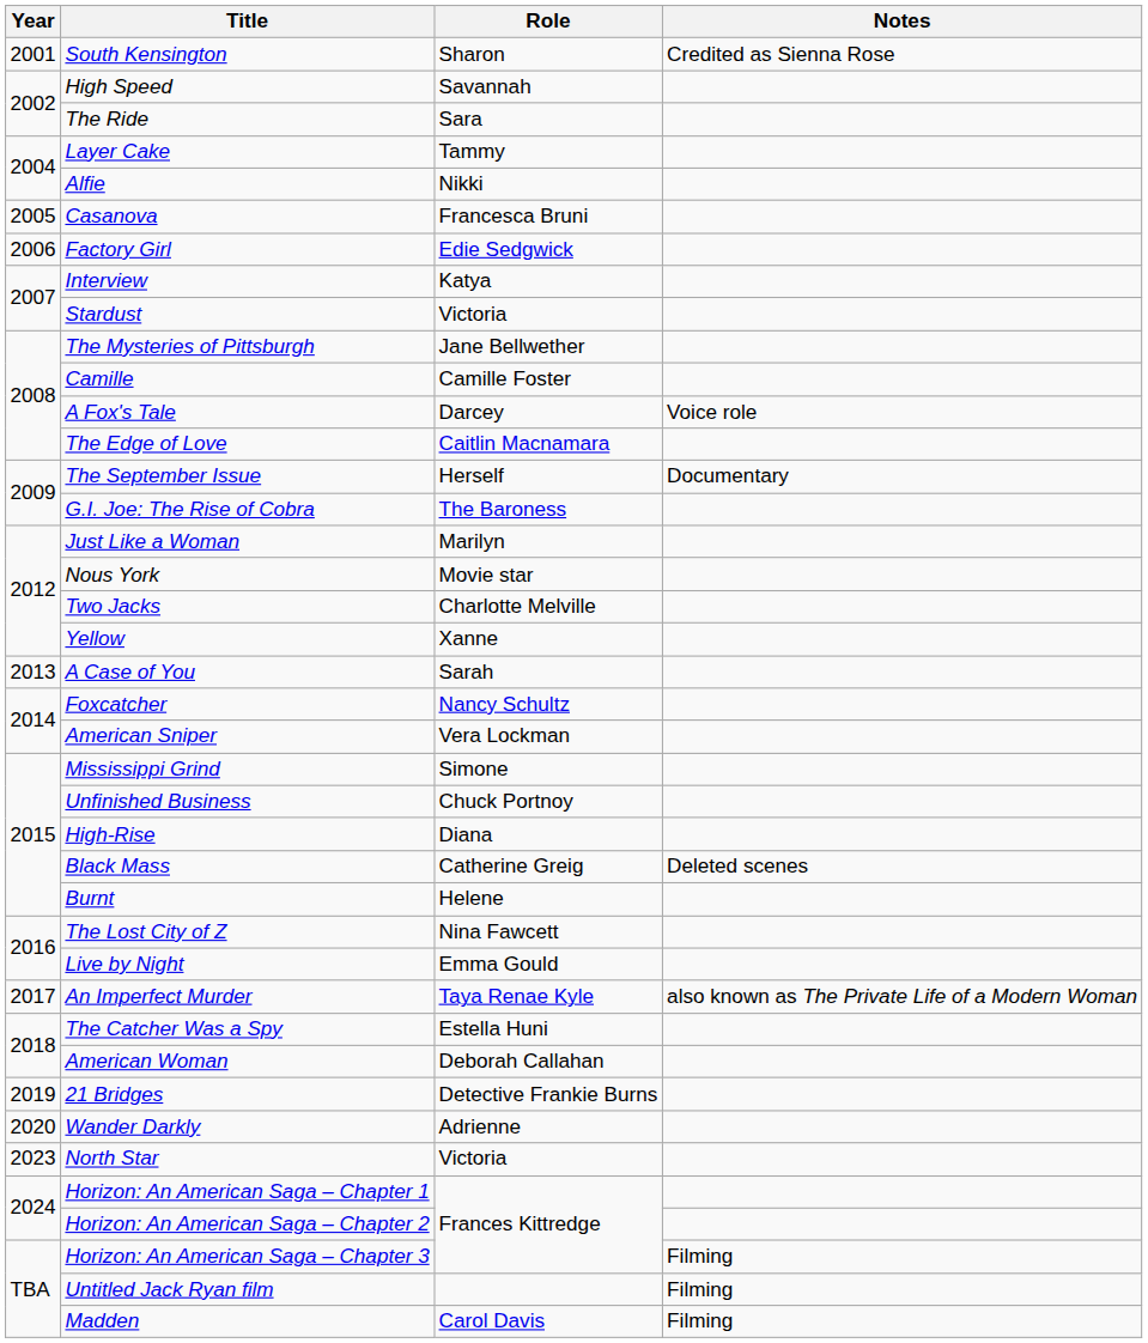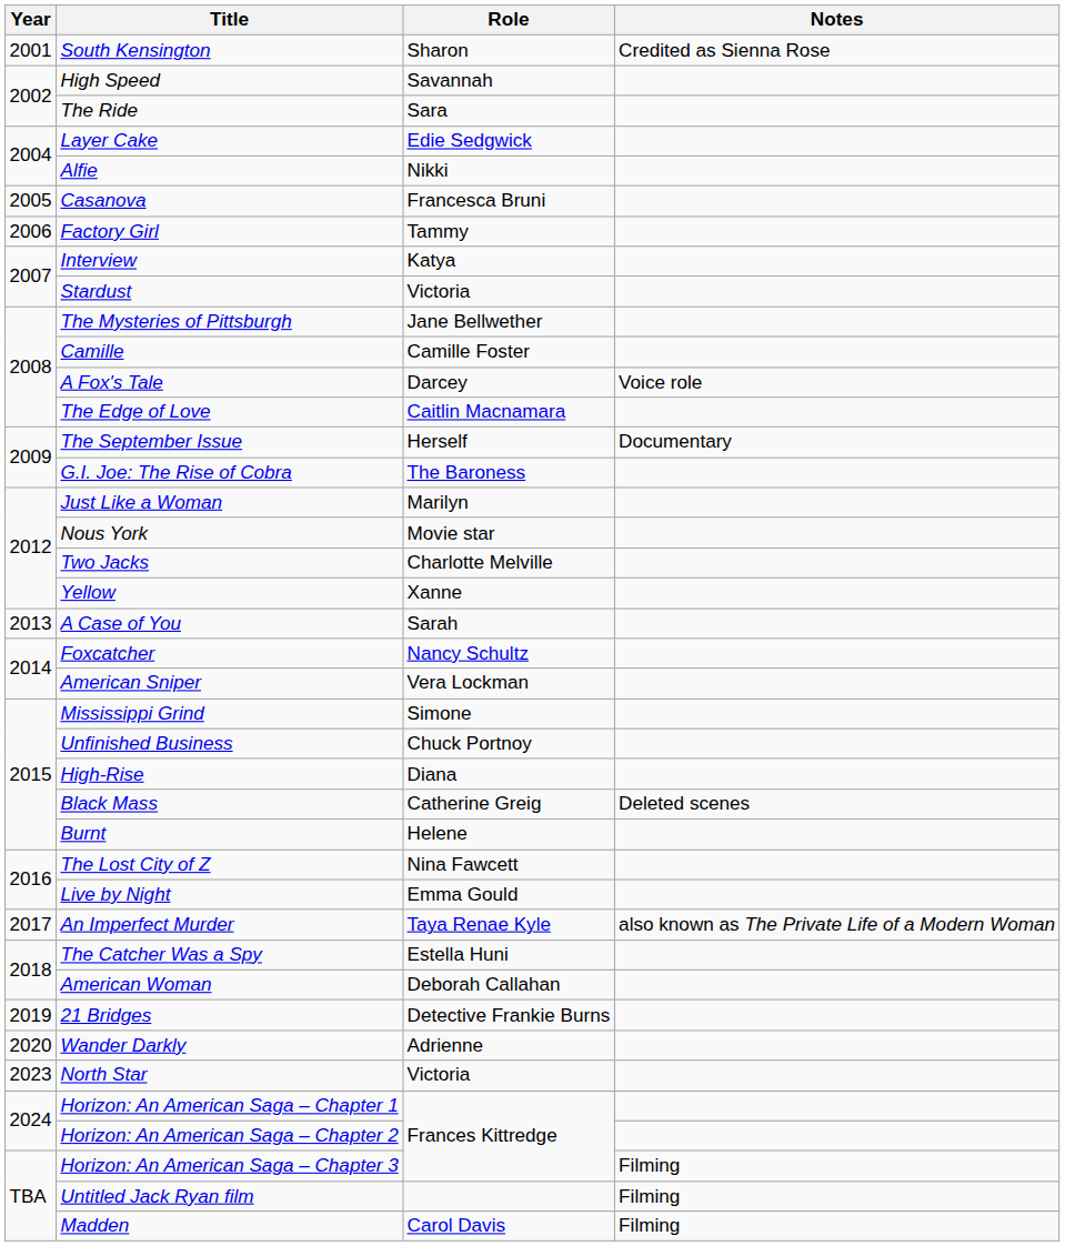Layer Cake | Role: Tammy -> Edie Sedgwick
Factory Girl | Role: Edie Sedgwick -> Tammy
